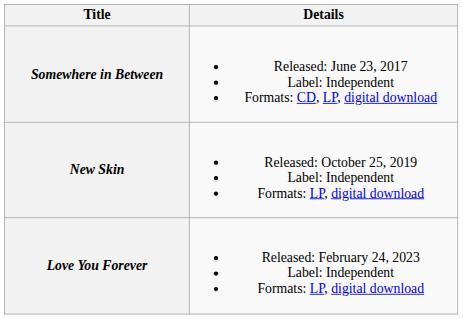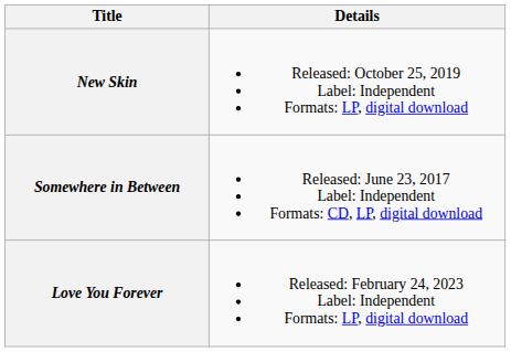rows swapped: Somewhere in Between <-> New Skin
